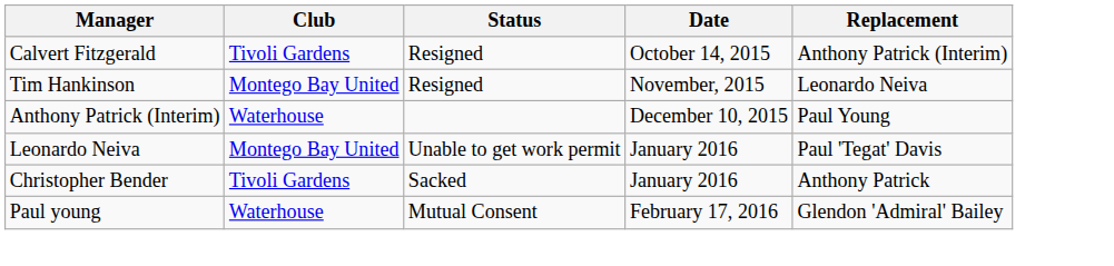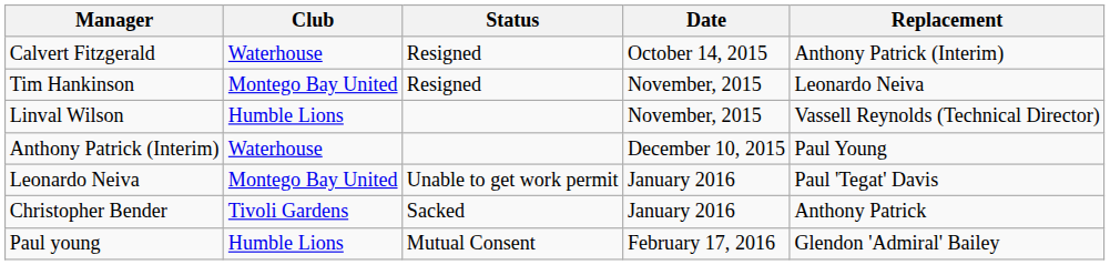Calvert Fitzgerald | Club: Tivoli Gardens -> Waterhouse
+ row: Linval Wilson | Humble Lions | November, 2015 | Vassell Reynolds (Technical Director)
Paul young | Club: Waterhouse -> Humble Lions
